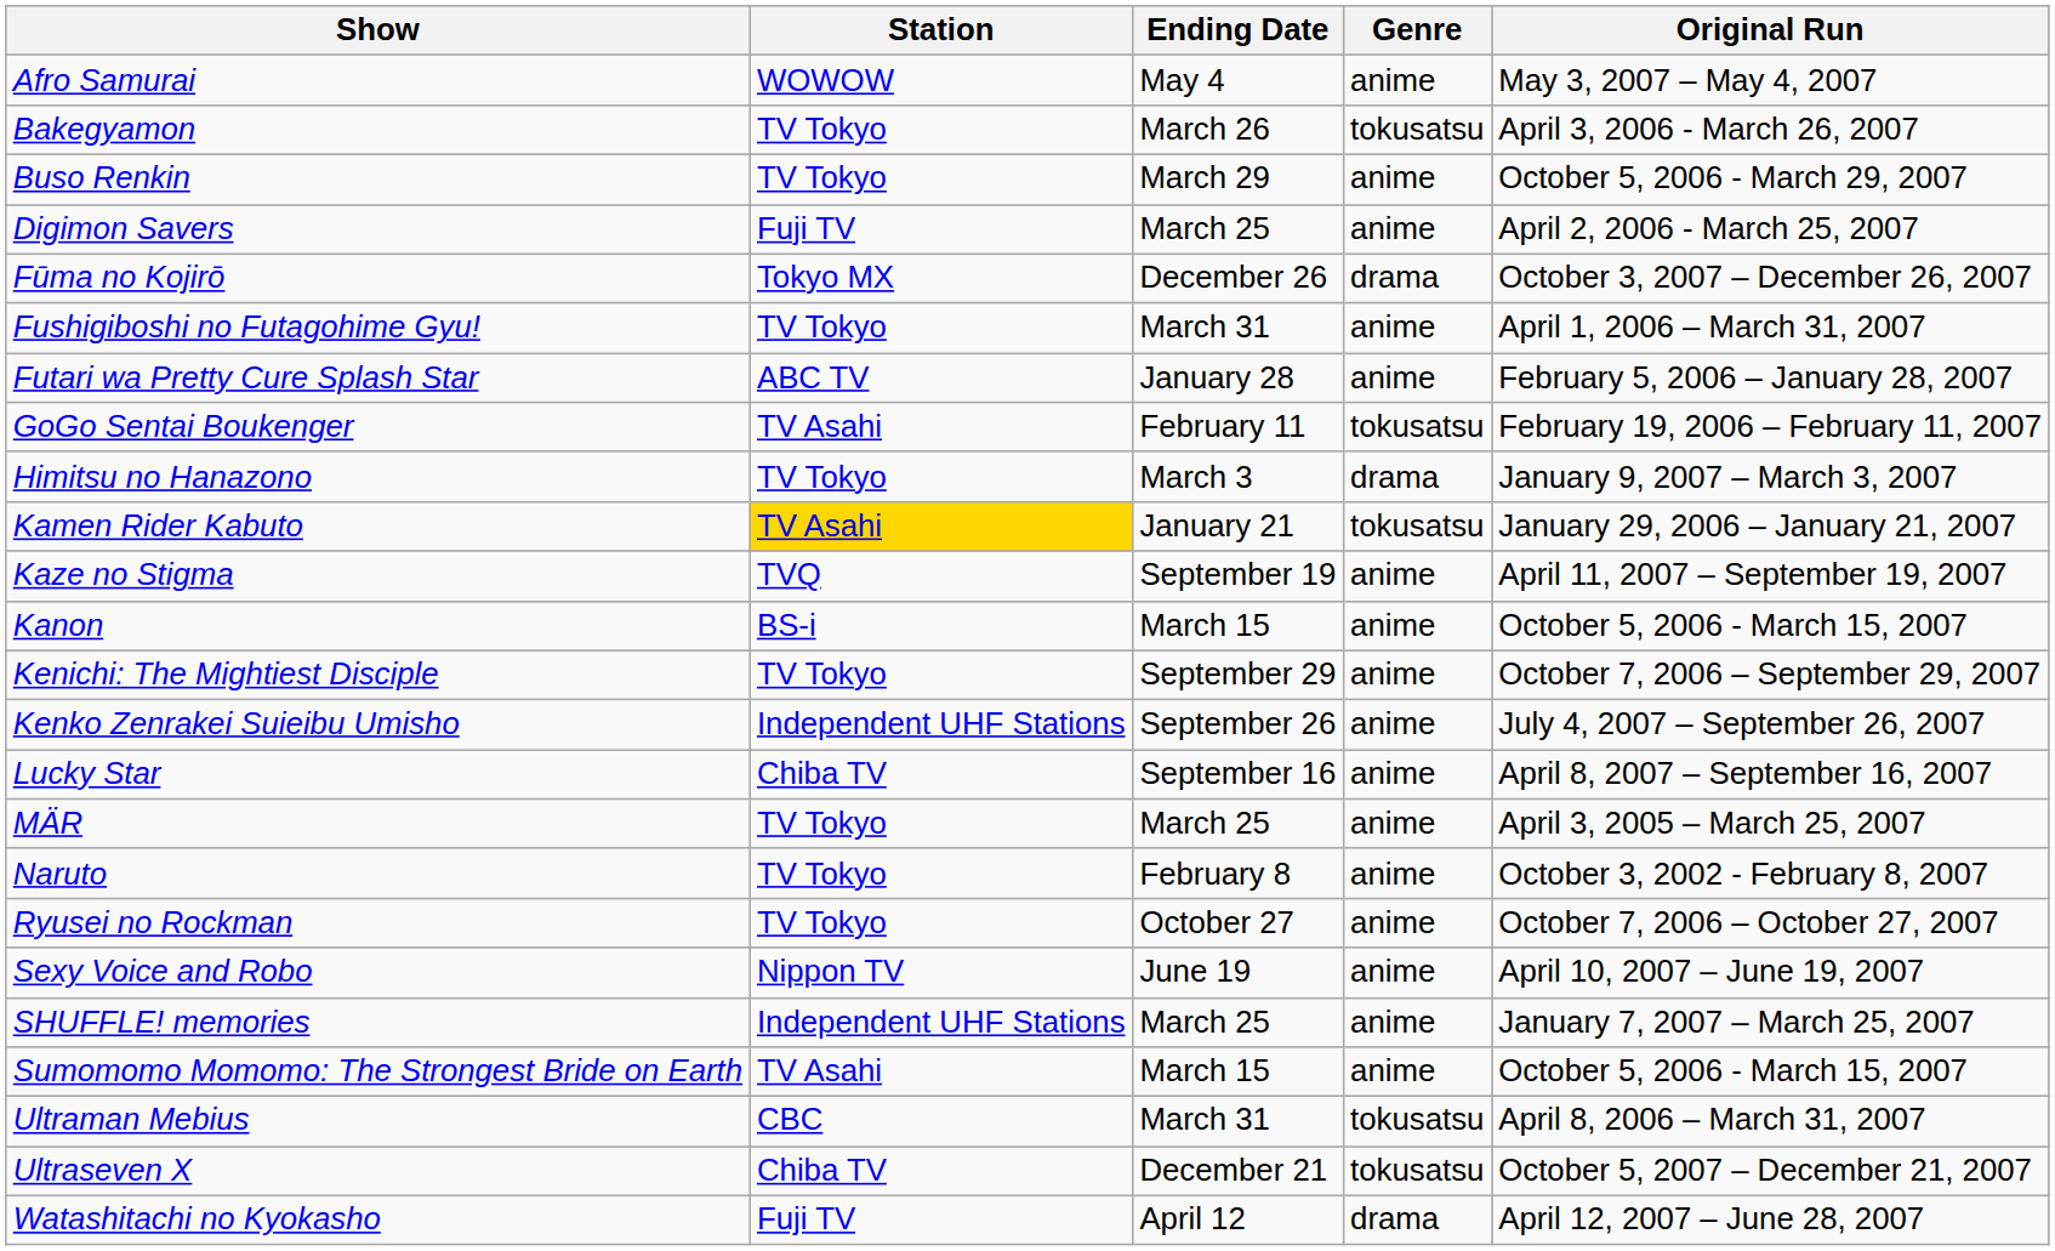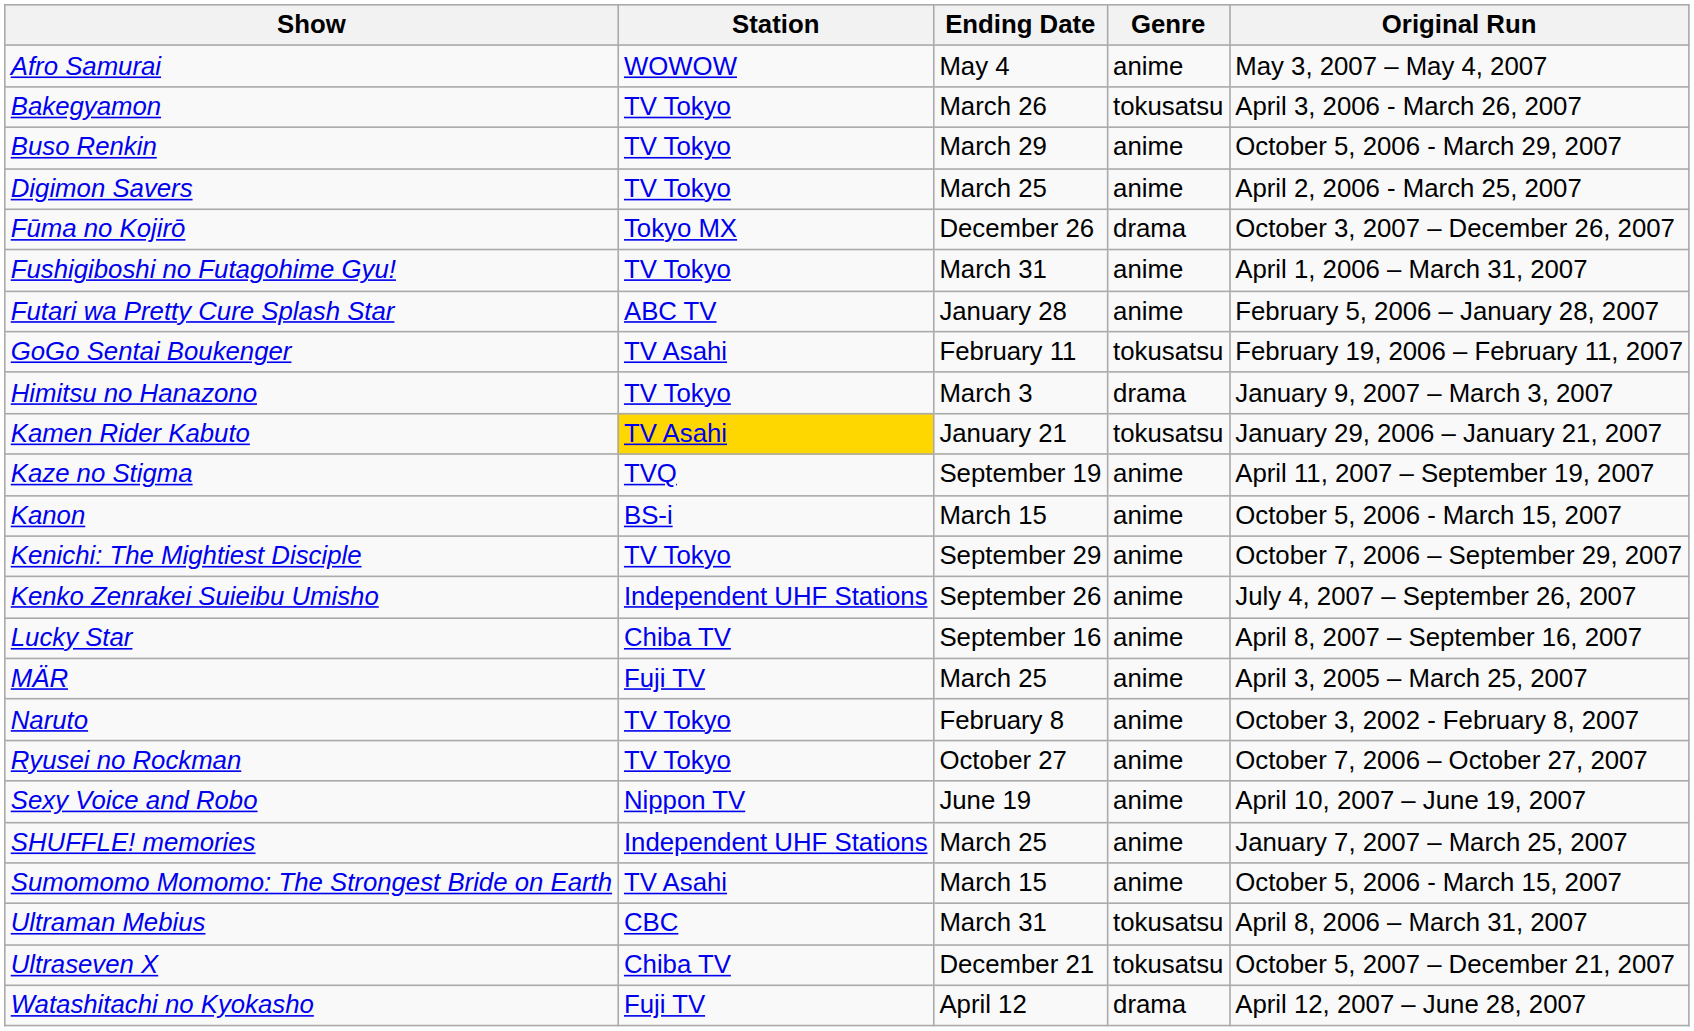Digimon Savers | Station: Fuji TV -> TV Tokyo
MÄR | Station: TV Tokyo -> Fuji TV
